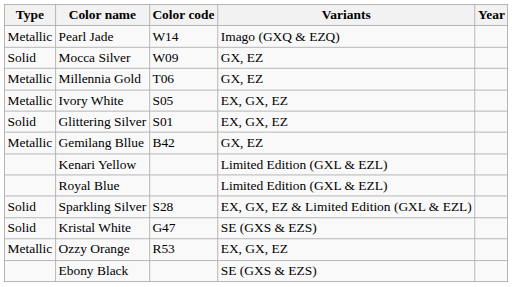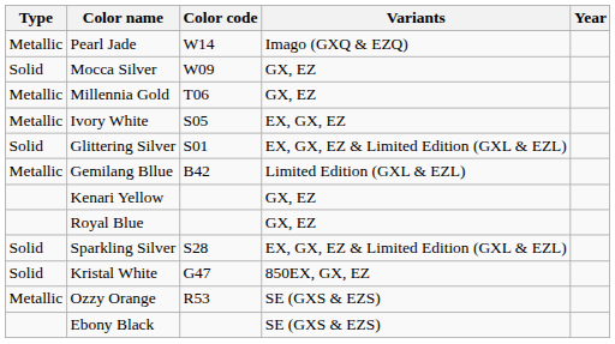Glittering Silver | Variants: EX, GX, EZ -> EX, GX, EZ & Limited Edition (GXL & EZL)
Gemilang Bllue | Variants: GX, EZ -> Limited Edition (GXL & EZL)
Kenari Yellow | Variants: Limited Edition (GXL & EZL) -> GX, EZ
Royal Blue | Variants: Limited Edition (GXL & EZL) -> GX, EZ
Kristal White | Variants: SE (GXS & EZS) -> 850EX, GX, EZ
Ozzy Orange | Variants: EX, GX, EZ -> SE (GXS & EZS)
